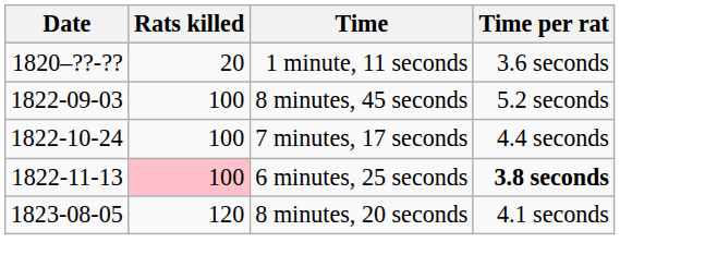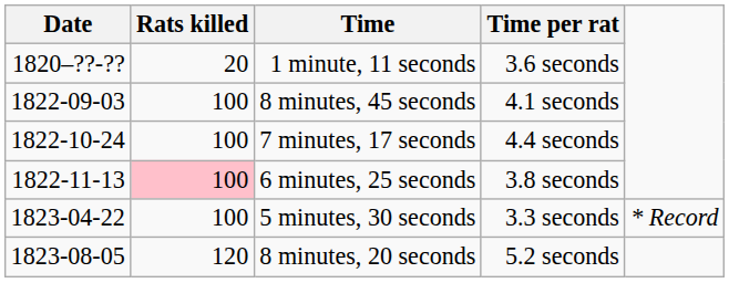8 minutes, 45 seconds | Time per rat: 5.2 seconds -> 4.1 seconds
6 minutes, 25 seconds | Time per rat: bold -> normal
+ row: 1823-04-22 | 100 | 5 minutes, 30 seconds | 3.3 seconds | * Record
8 minutes, 20 seconds | Time per rat: 4.1 seconds -> 5.2 seconds
